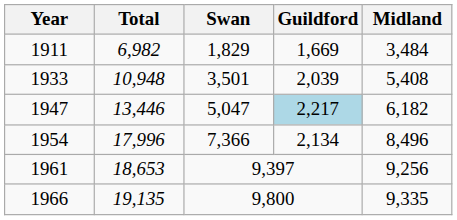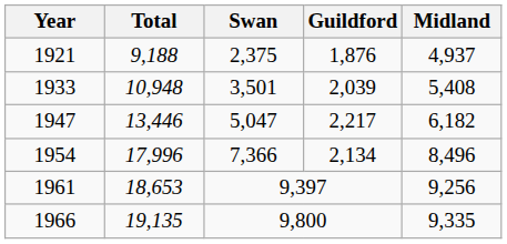- row: 1911 | 6,982 | 1,829 | 1,669 | 3,484
+ row: 1921 | 9,188 | 2,375 | 1,876 | 4,937
1947 | Guildford: lightblue background -> no background
